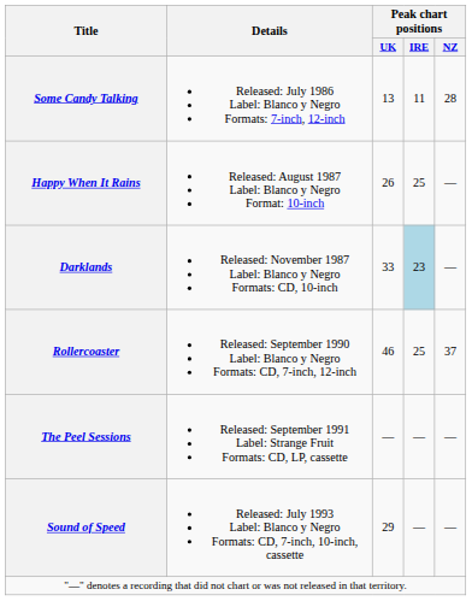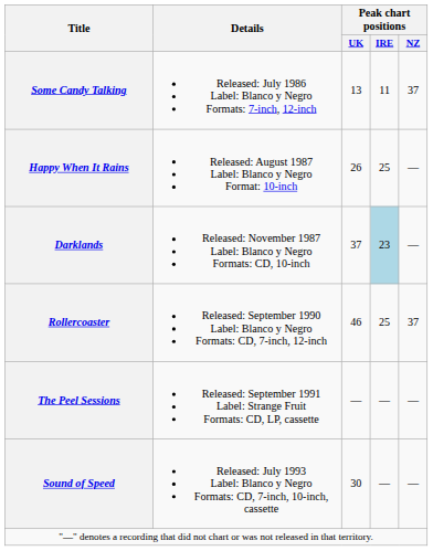Some Candy Talking | Peak chart positions / NZ: 28 -> 37
Darklands | Peak chart positions / UK: 33 -> 37
Sound of Speed | Peak chart positions / UK: 29 -> 30
